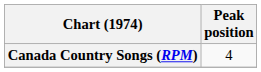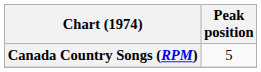Canada Country Songs (RPM) | Peak position: 4 -> 5
